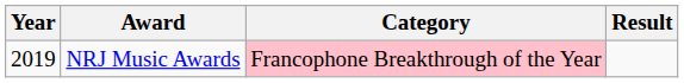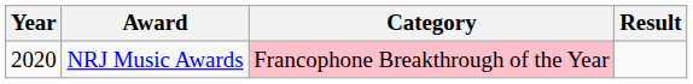NRJ Music Awards | Year: 2019 -> 2020
